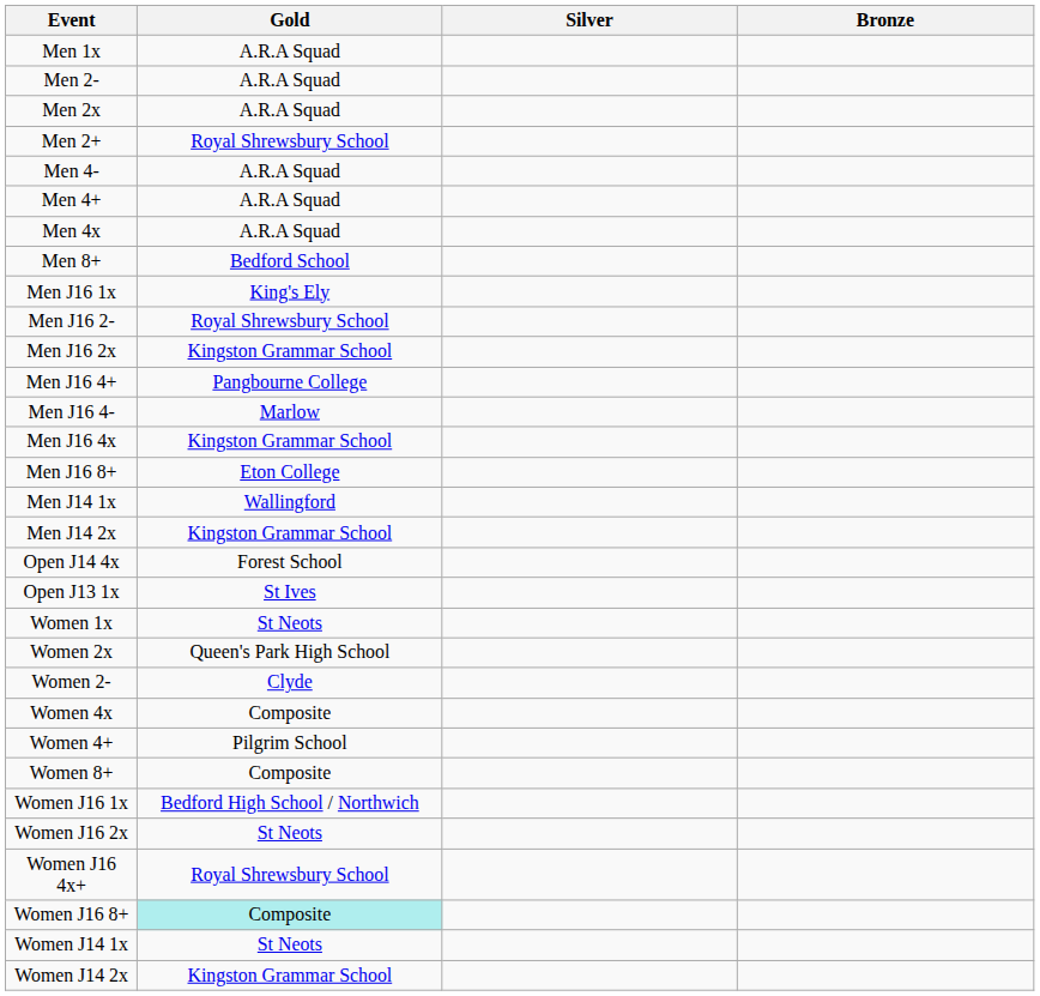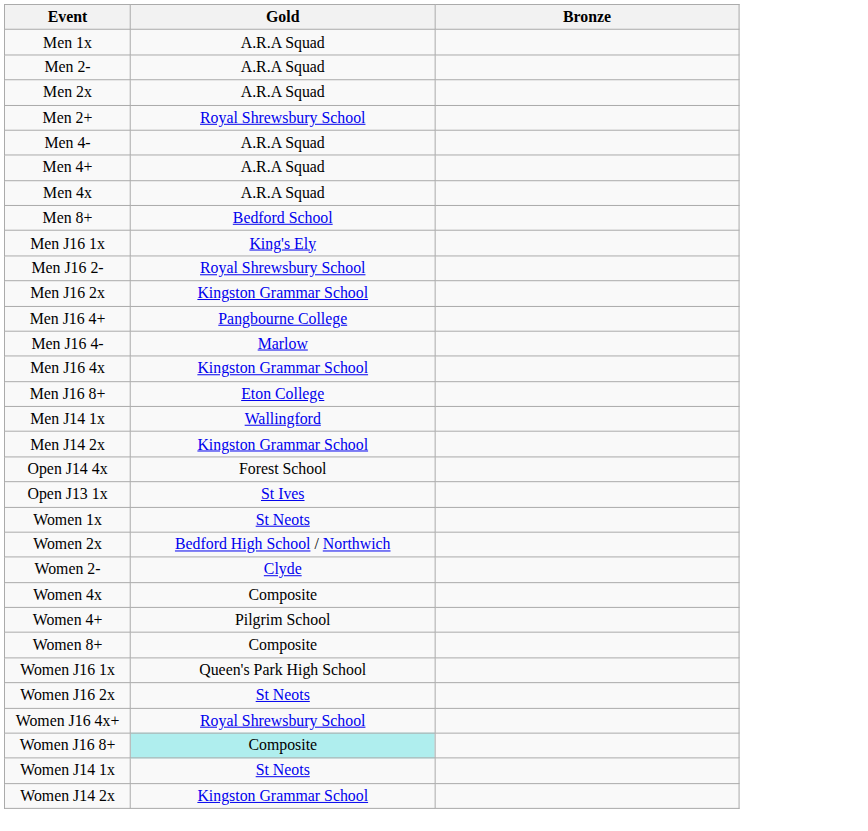- column: Silver
Women 2x | Gold: Queen's Park High School -> Bedford High School / Northwich
Women J16 1x | Gold: Bedford High School / Northwich -> Queen's Park High School
